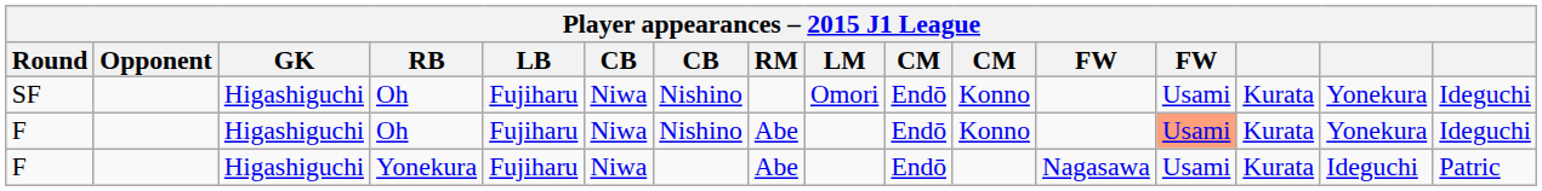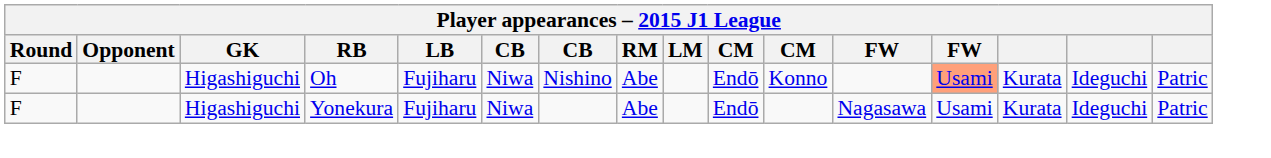- row: SF | Higashiguchi | Oh | Fujiharu | Niwa | Nishino | Omori | Endō | Konno | Usami | Kurata | Yonekura | Ideguchi
F / Oh | column 15: Yonekura -> Ideguchi
F / Oh | column 16: Ideguchi -> Patric
